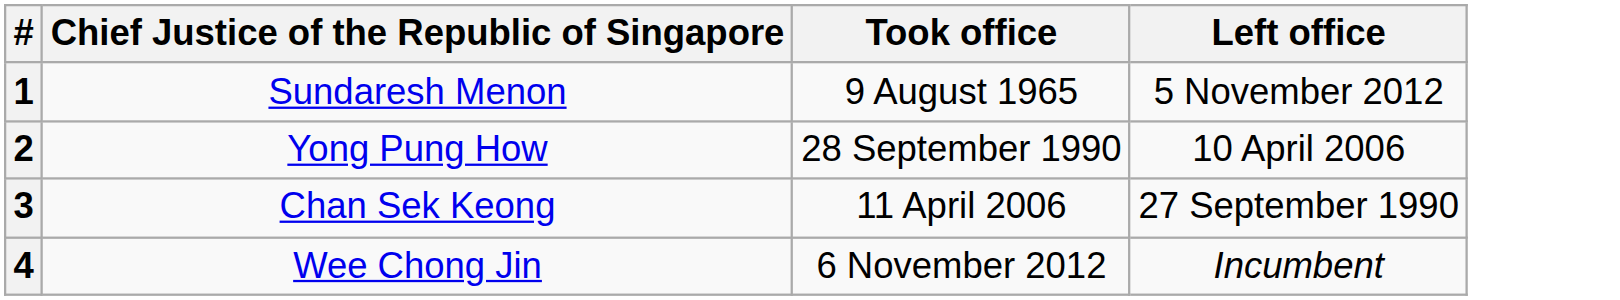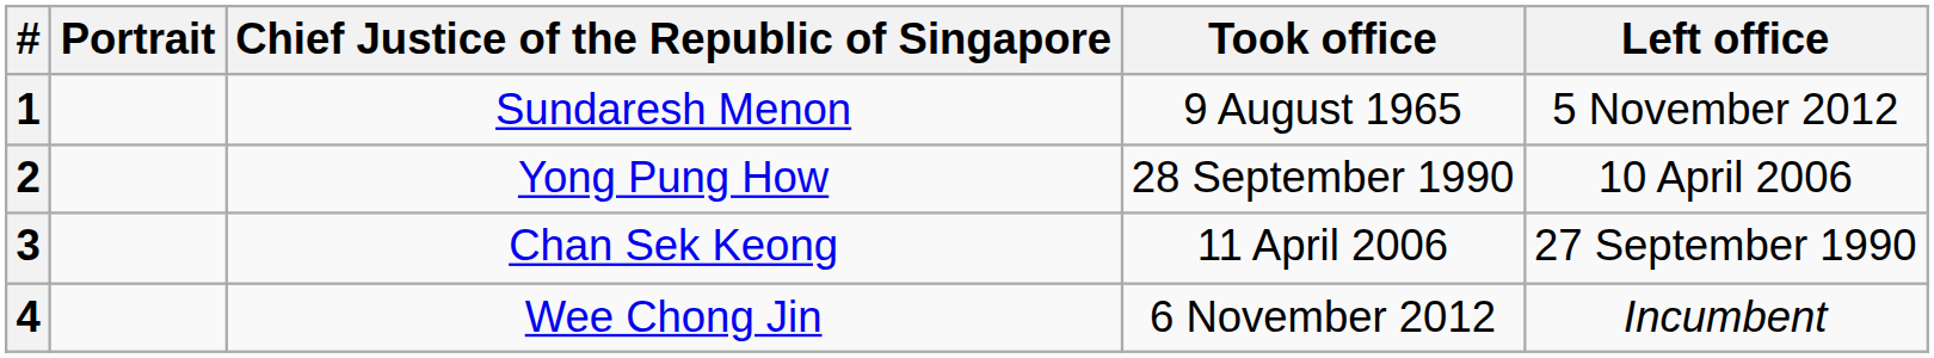+ column: Portrait
